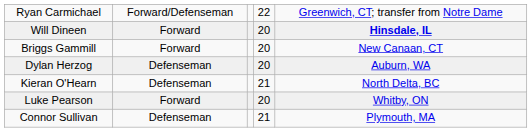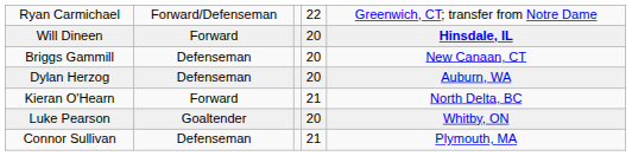Briggs Gammill | column 2: Forward -> Defenseman
Kieran O'Hearn | column 2: Defenseman -> Forward
Luke Pearson | column 2: Forward -> Goaltender
